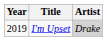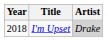I'm Upset | Year: 2019 -> 2018
